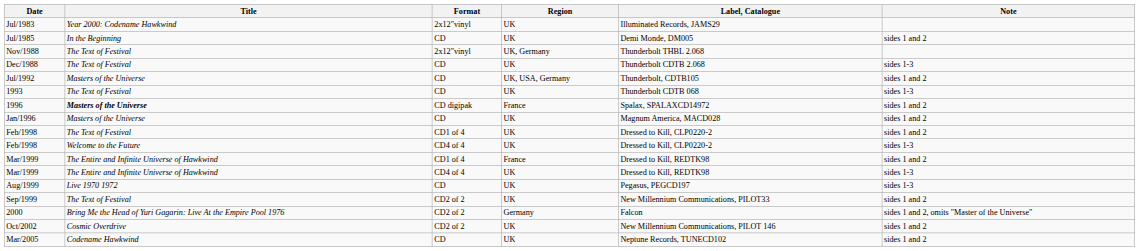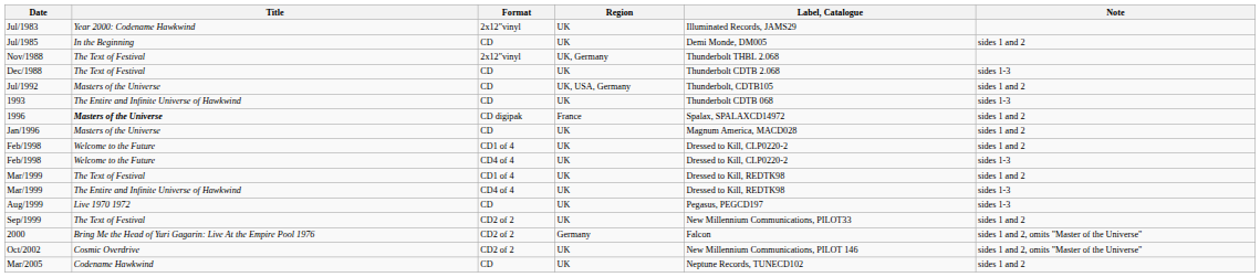1993 | Title: The Text of Festival -> The Entire and Infinite Universe of Hawkwind
Feb/1998 / CD1 of 4 | Title: The Text of Festival -> Welcome to the Future
Mar/1999 / CD1 of 4 | Title: The Entire and Infinite Universe of Hawkwind -> The Text of Festival
Mar/1999 / CD1 of 4 | Region: France -> UK
Oct/2002 | Note: sides 1 and 2 -> sides 1 and 2, omits "Master of the Universe"
